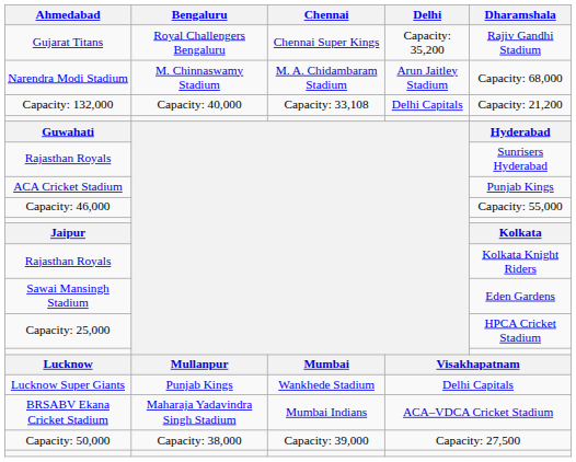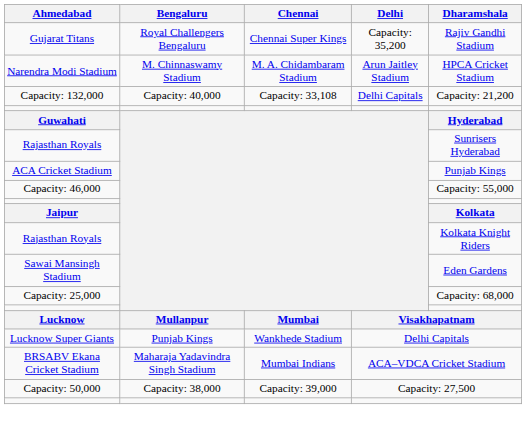Narendra Modi Stadium | Dharamshala: Capacity: 68,000 -> HPCA Cricket Stadium
Capacity: 25,000 | Dharamshala: HPCA Cricket Stadium -> Capacity: 68,000
